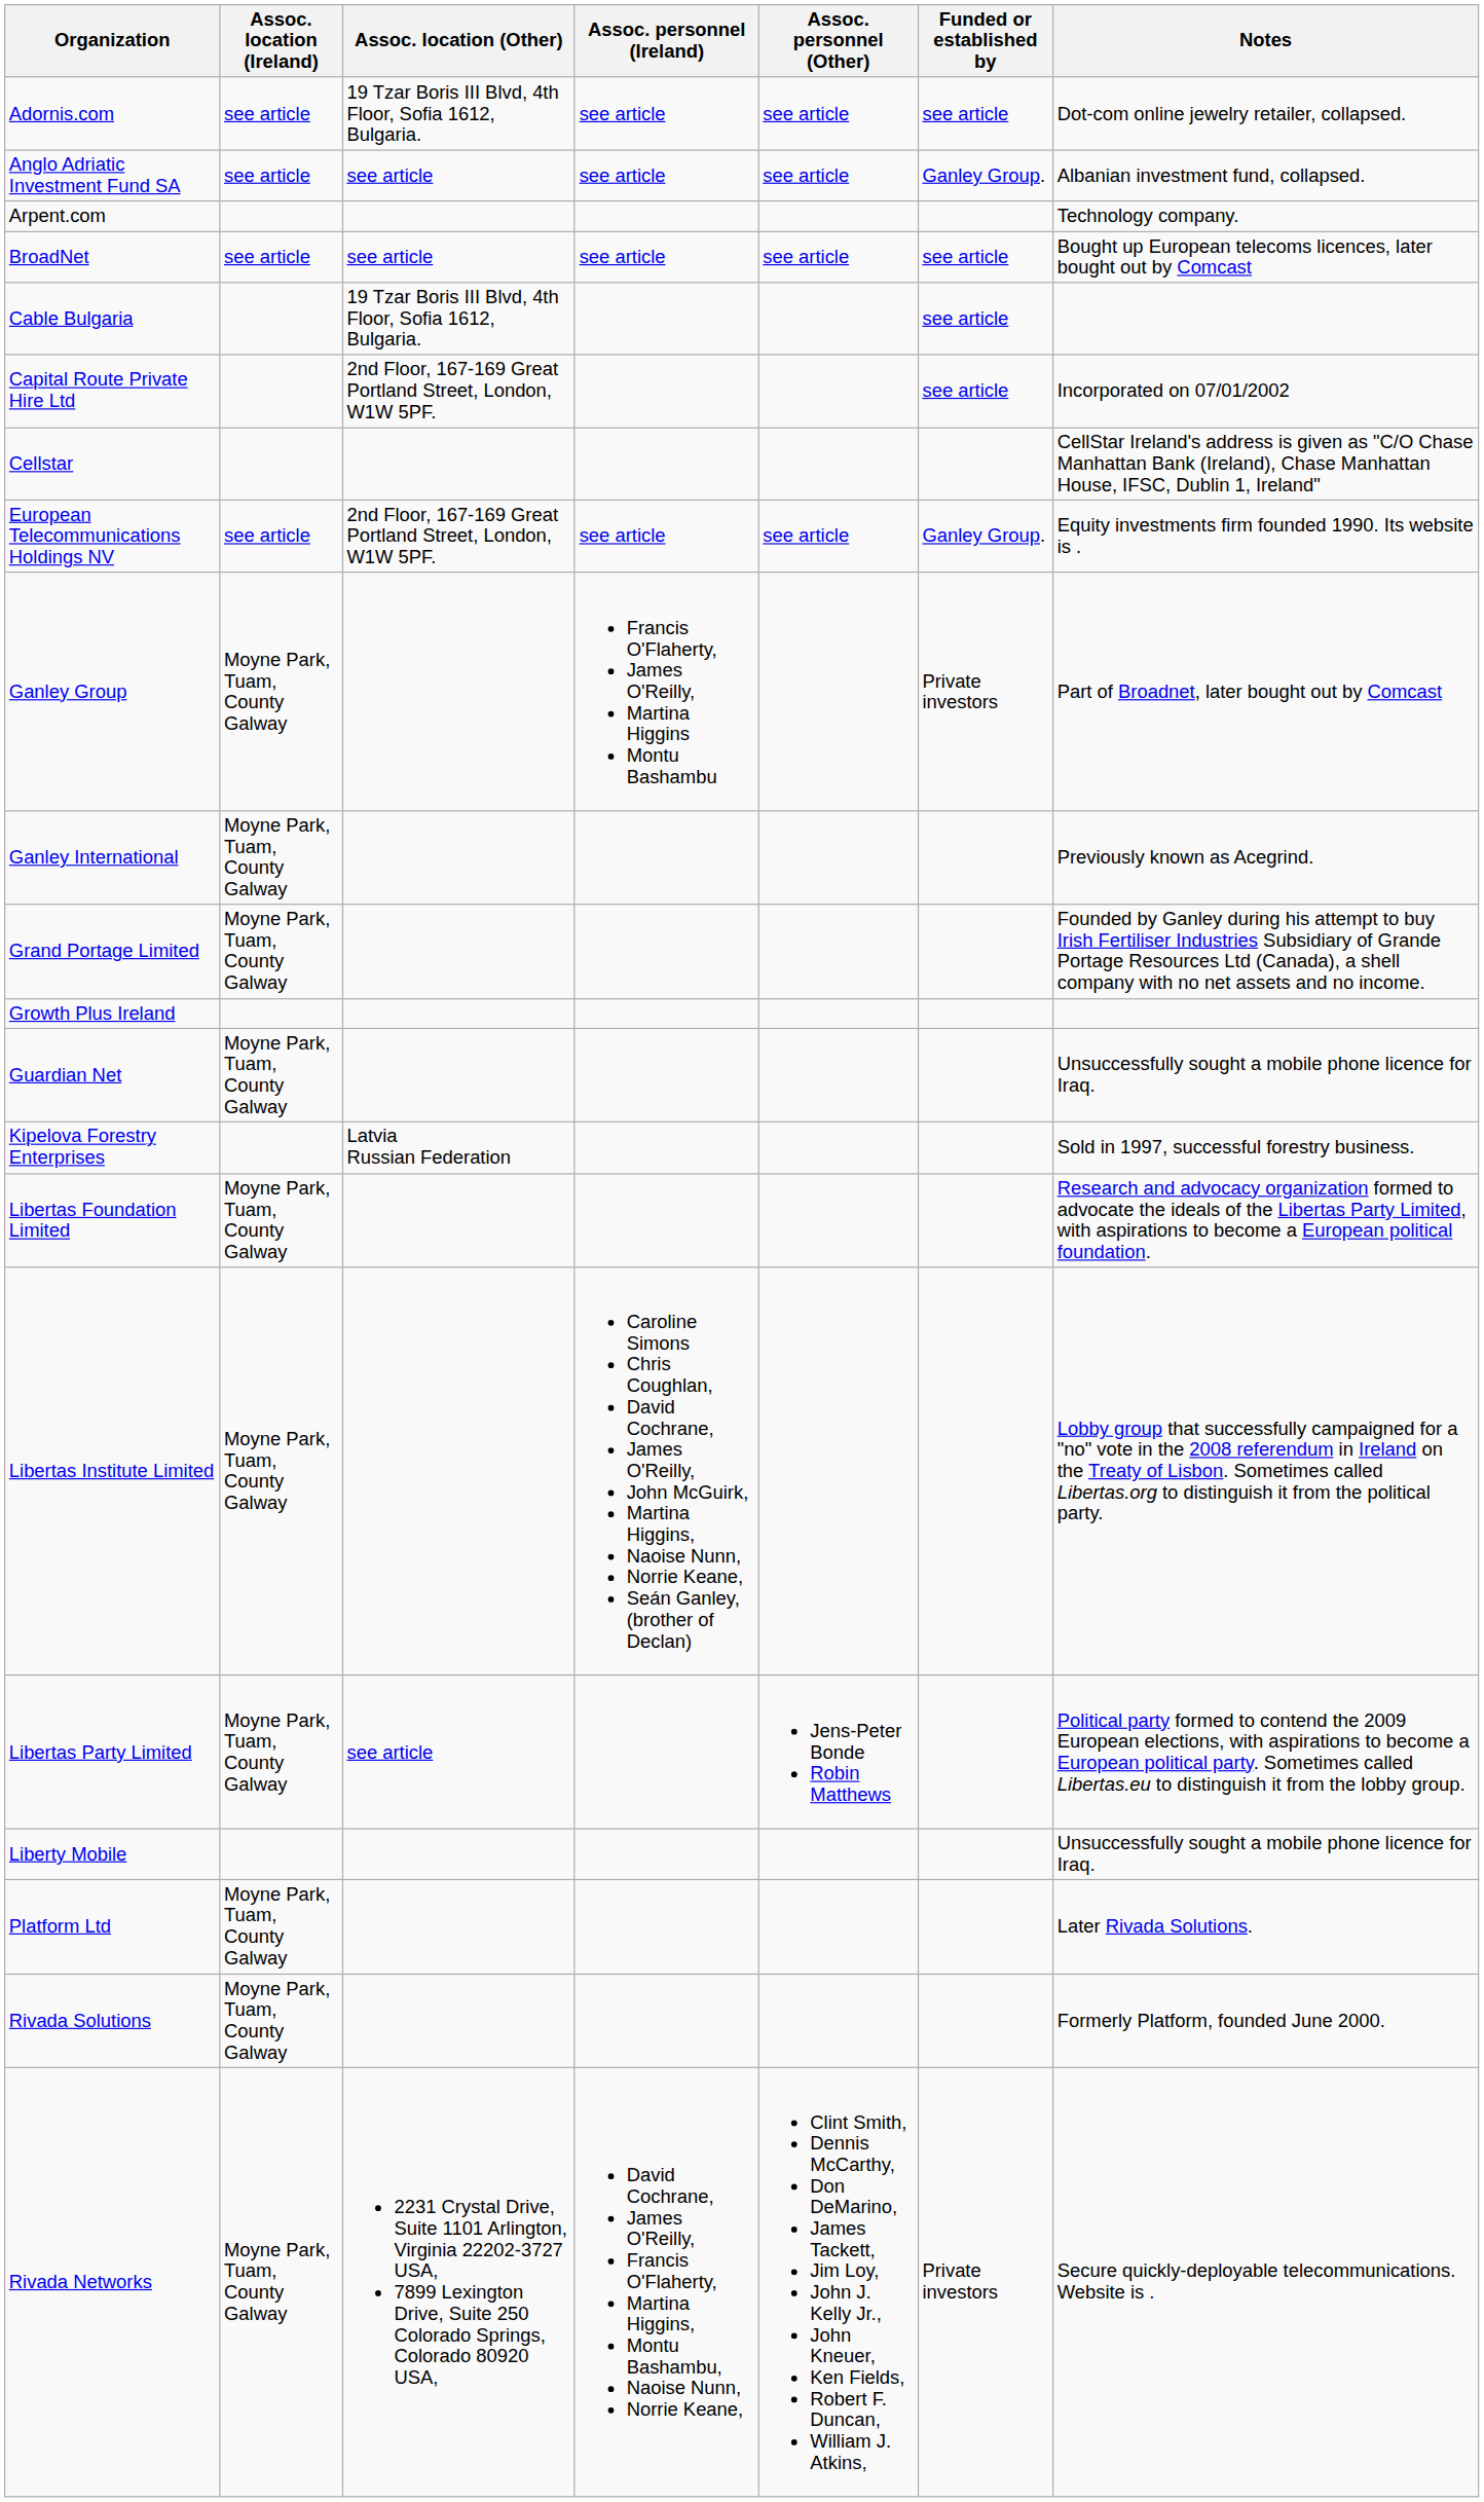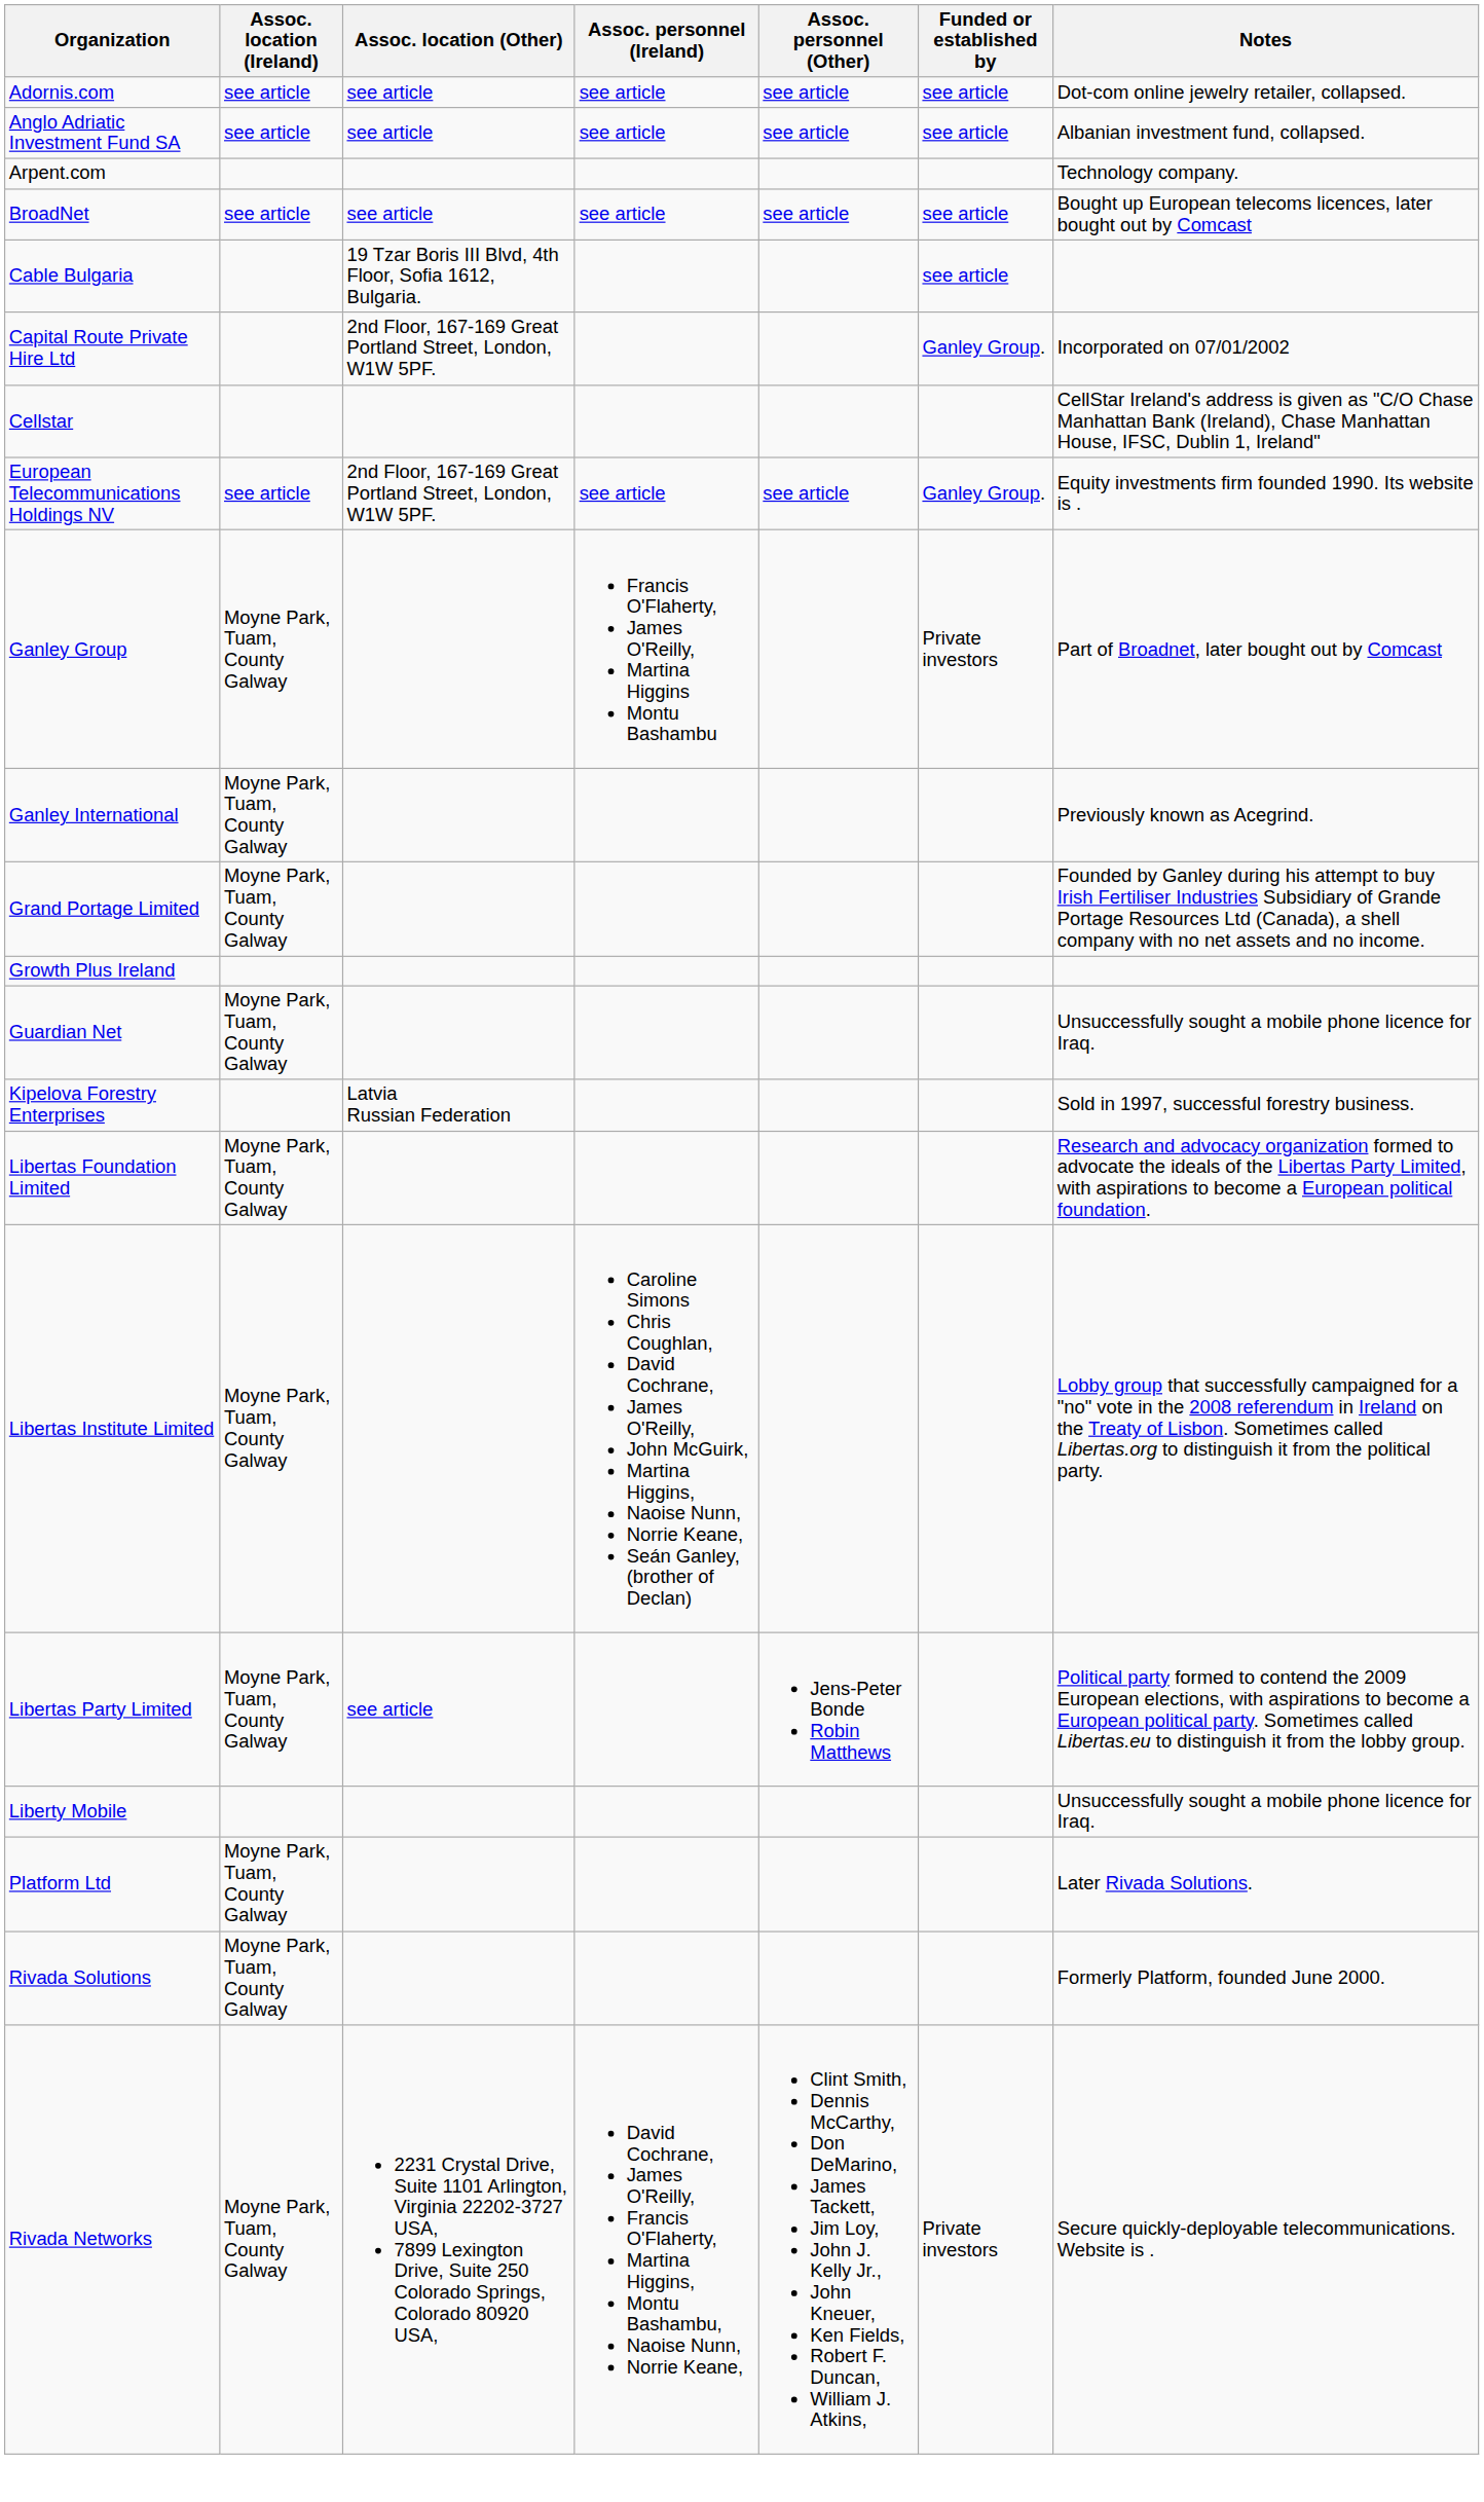Adornis.com | Assoc. location (Other): 19 Tzar Boris III Blvd, 4th Floor, Sofia 1612, Bulgaria. -> see article
Anglo Adriatic Investment Fund SA | Funded or established by: Ganley Group. -> see article
Capital Route Private Hire Ltd | Funded or established by: see article -> Ganley Group.
